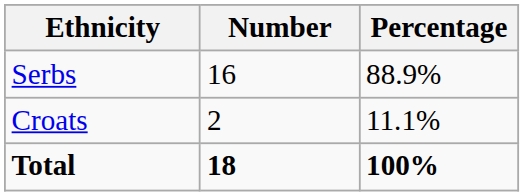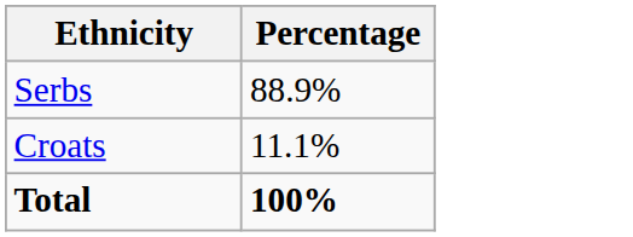- column: Number | 16 | 2 | 18
